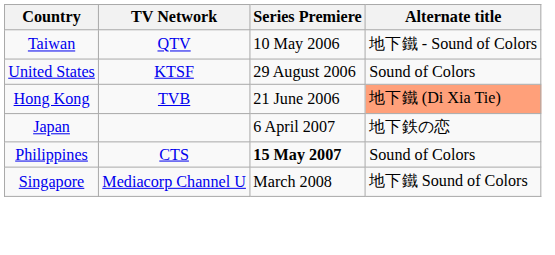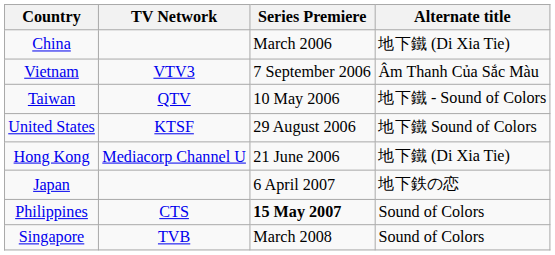+ row: China | March 2006 | 地下鐵 (Di Xia Tie)
+ row: Vietnam | VTV3 | 7 September 2006 | Âm Thanh Của Sắc Màu
United States | Alternate title: Sound of Colors -> 地下鐵 Sound of Colors
Hong Kong | TV Network: TVB -> Mediacorp Channel U
Hong Kong | Alternate title: lightsalmon background -> no background
Singapore | TV Network: Mediacorp Channel U -> TVB
Singapore | Alternate title: 地下鐵 Sound of Colors -> Sound of Colors
